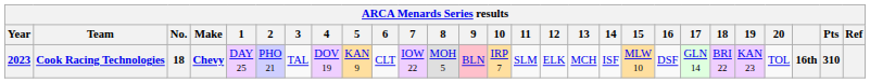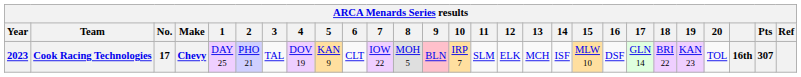Cook Racing Technologies | No.: 18 -> 17
Cook Racing Technologies | Pts: 310 -> 307
